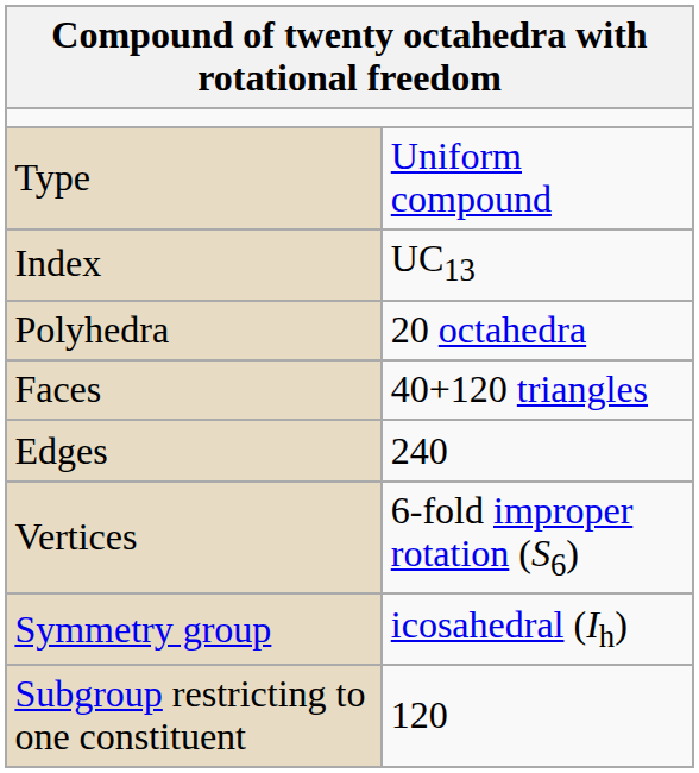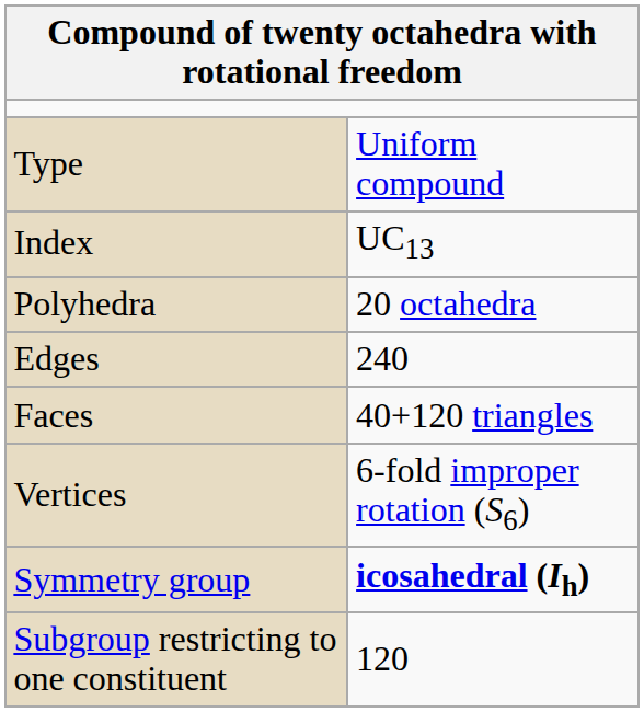rows swapped: Faces <-> Edges
Symmetry group | column 2: normal -> bold
